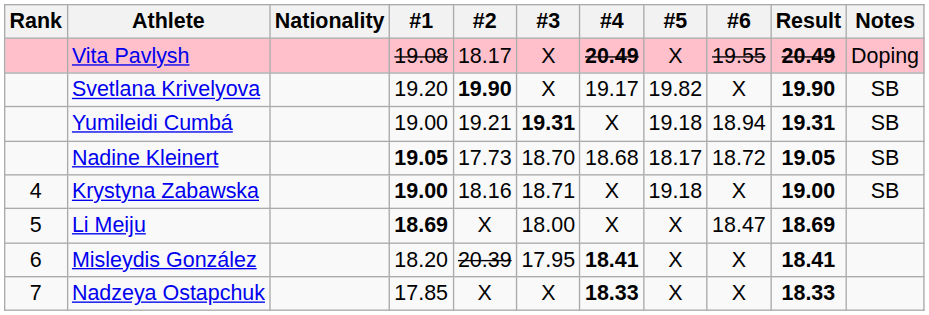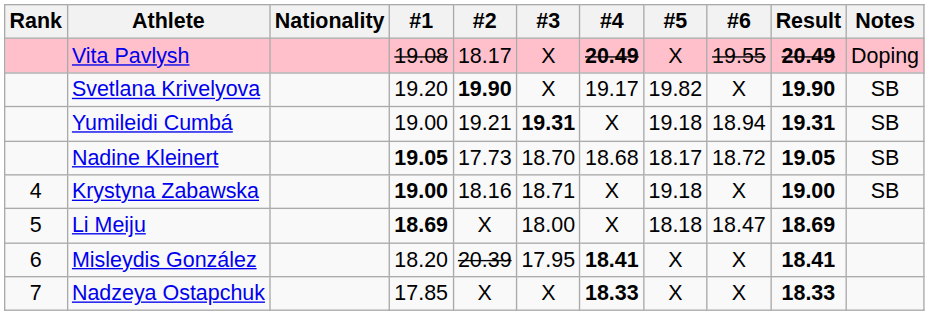Li Meiju | #5: X -> 18.18
